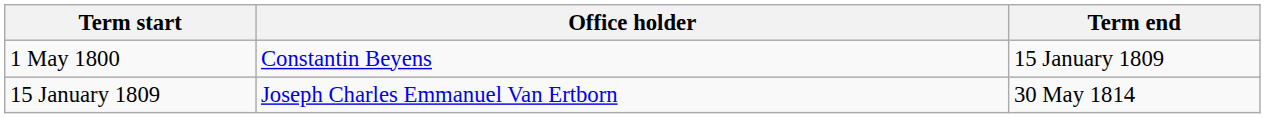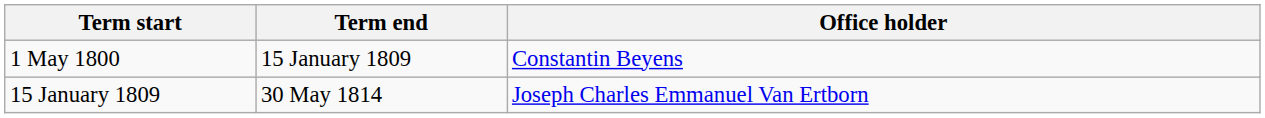columns swapped: Term end <-> Office holder
